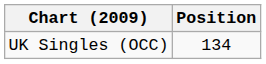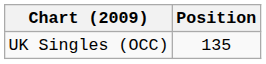UK Singles (OCC) | Position: 134 -> 135
